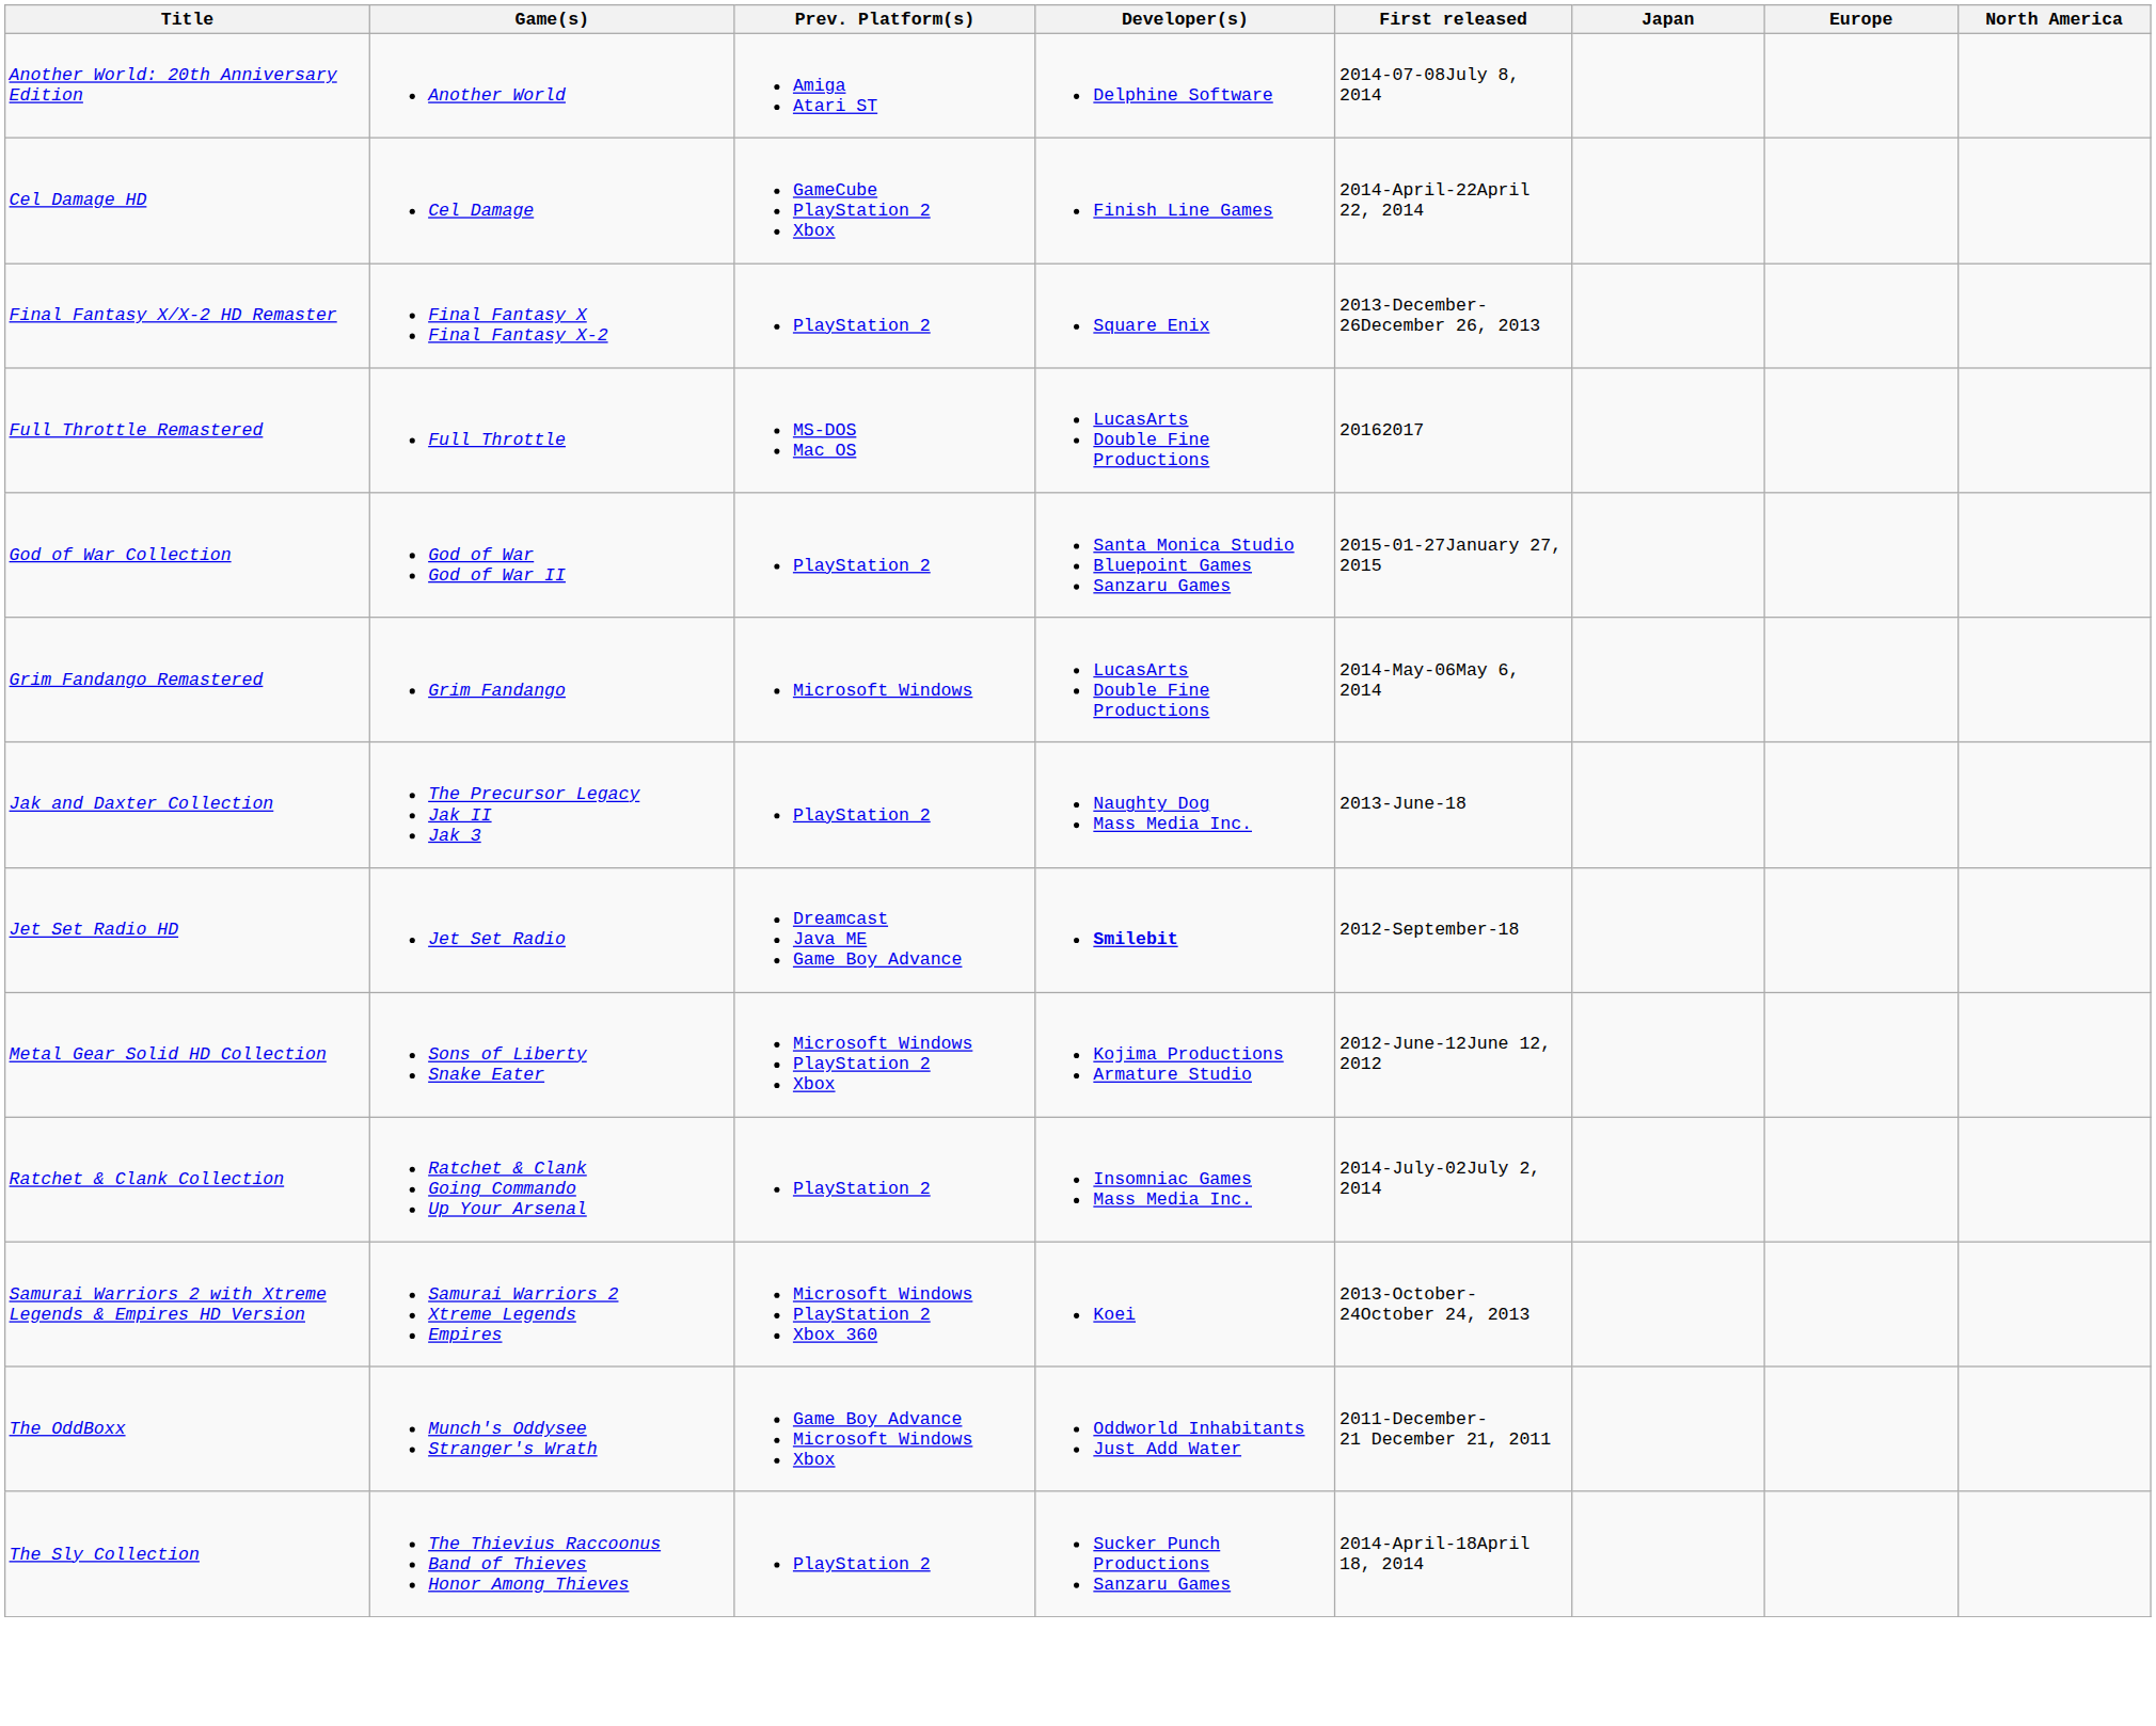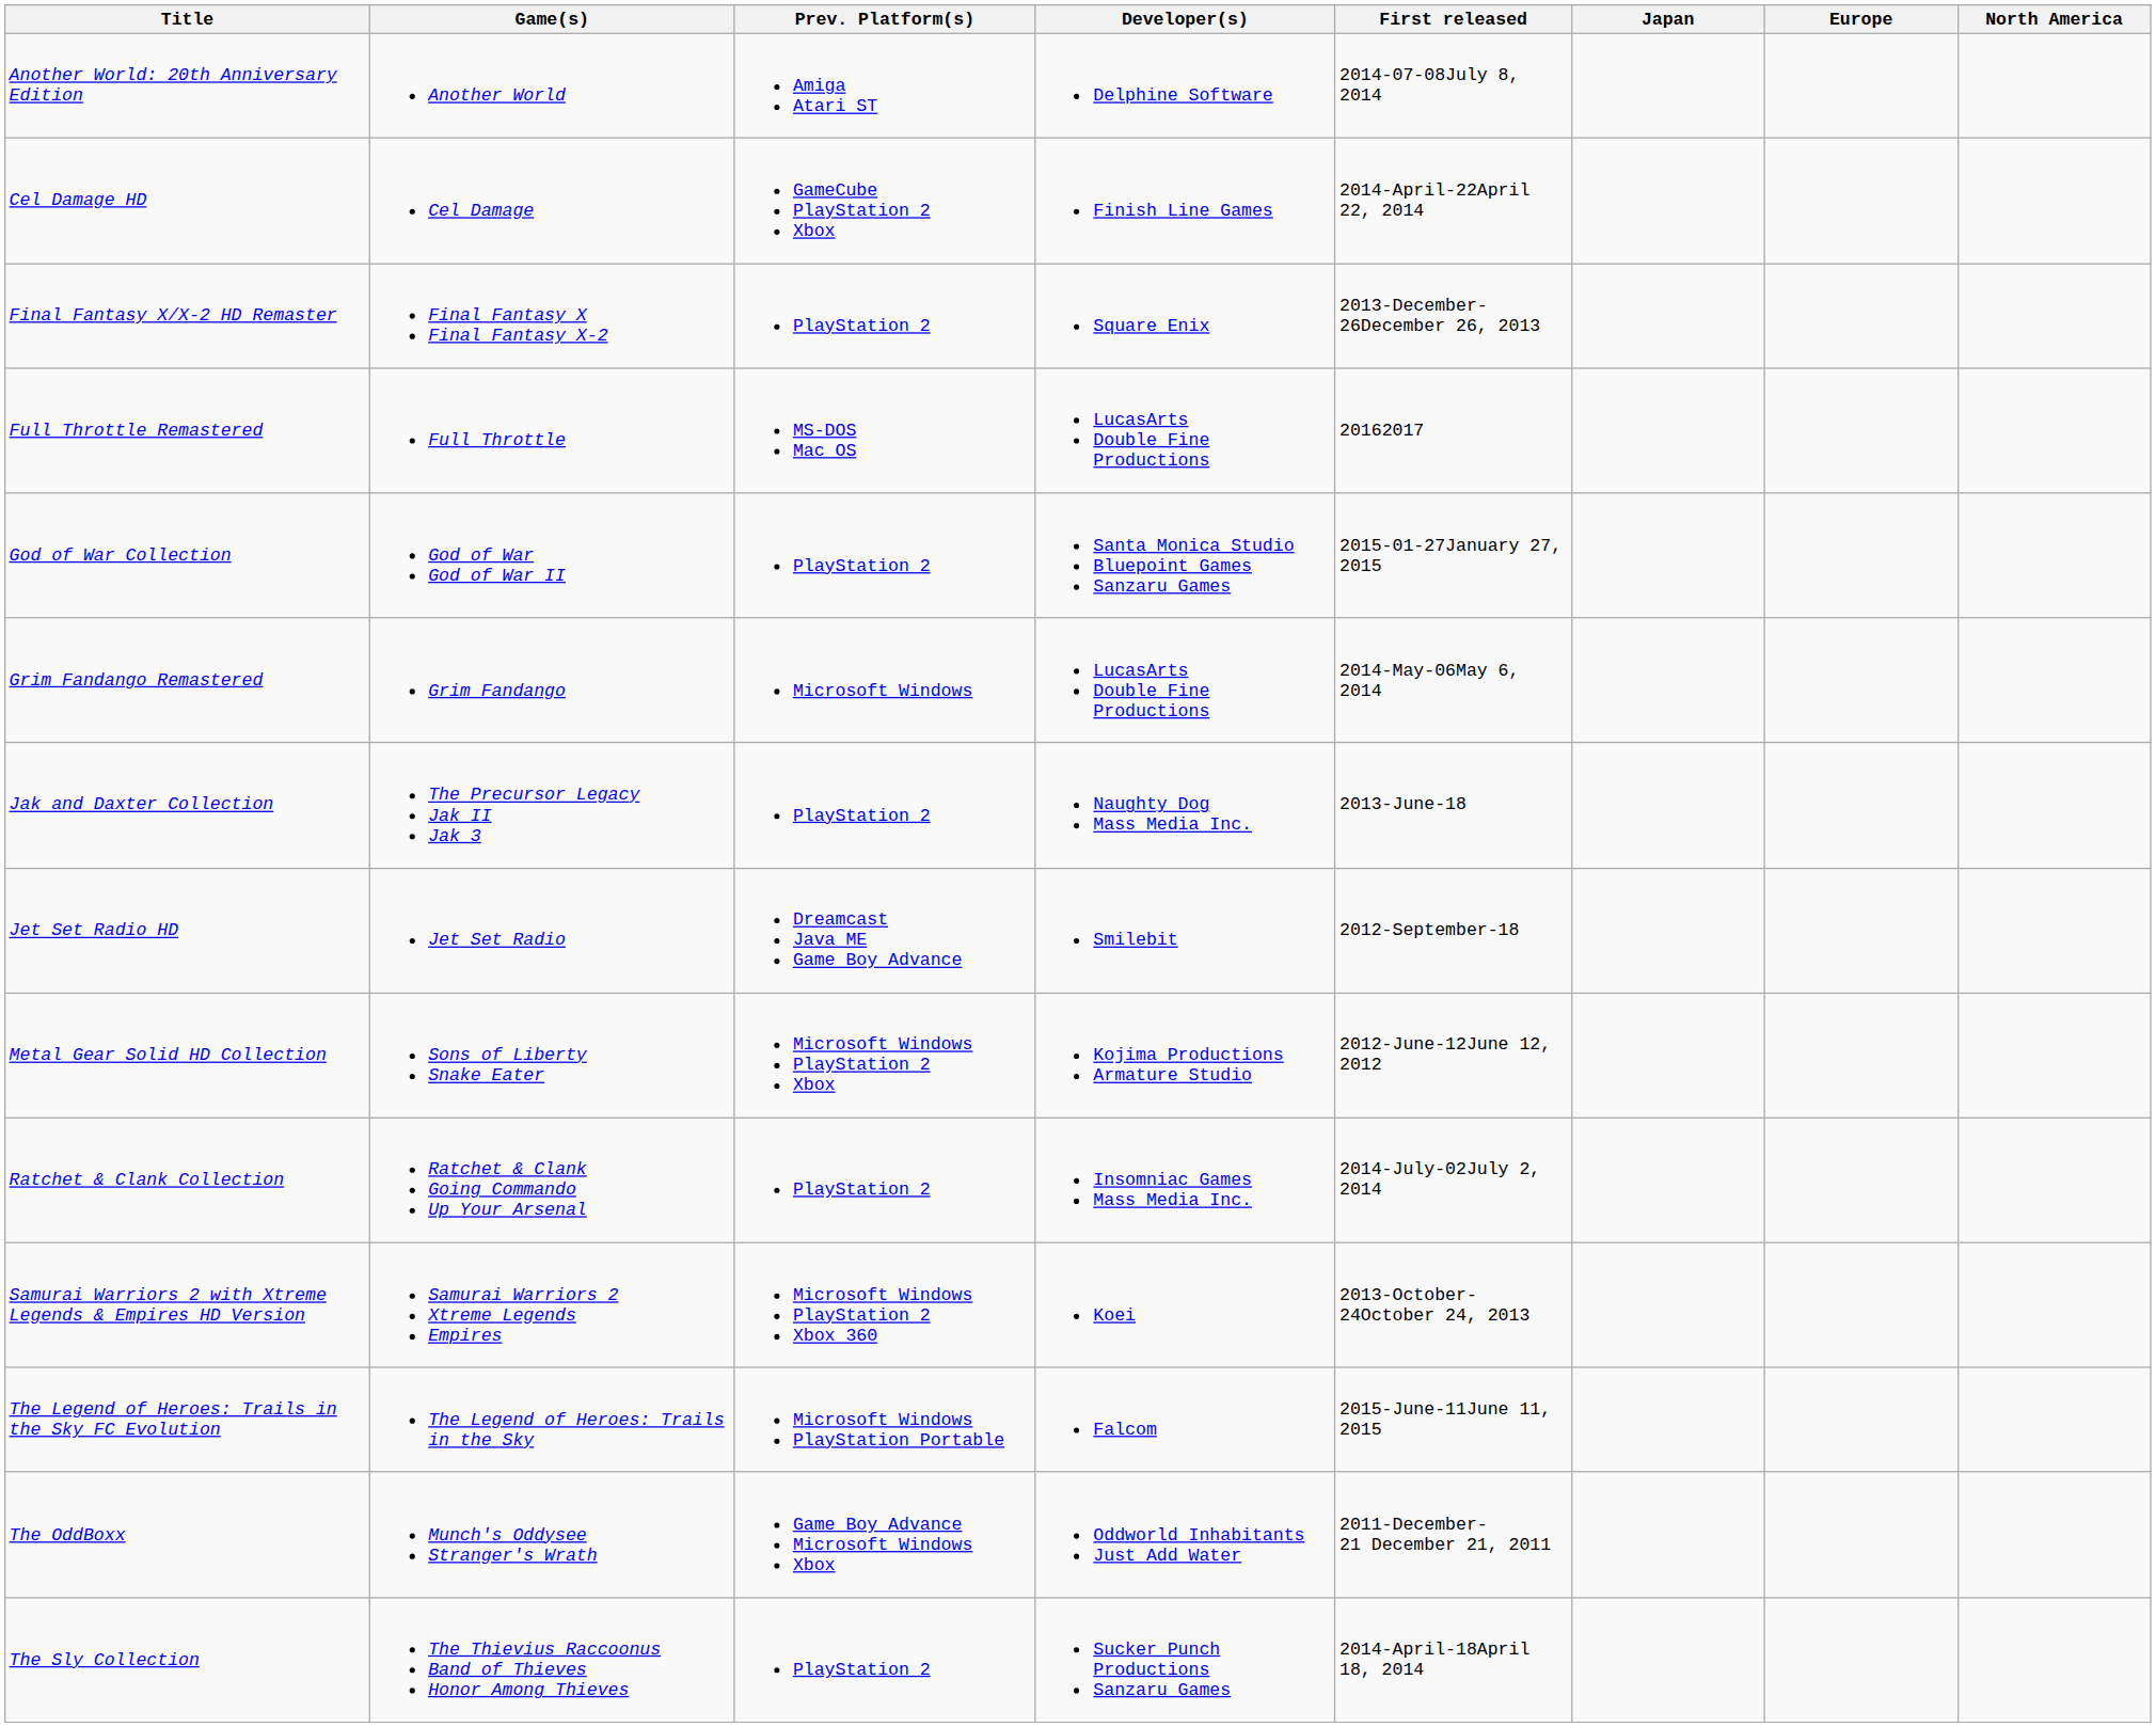Jet Set Radio HD | Developer(s): bold -> normal
+ row: The Legend of Heroes: Trails in the Sky FC Evolution | The Legend of Heroes: Trails in the Sky | Microsoft Windows PlayStation Portable | Falcom | 2015-June-11June 11, 2015
